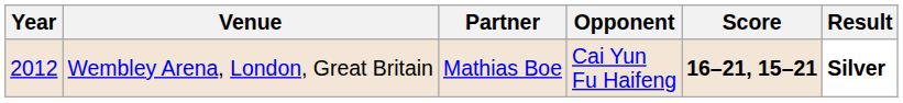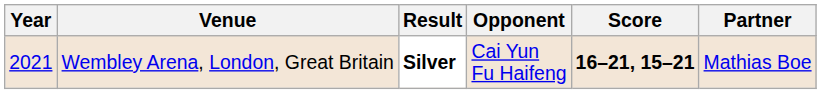columns swapped: Partner <-> Result
Wembley Arena, London, Great Britain | Year: 2012 -> 2021
